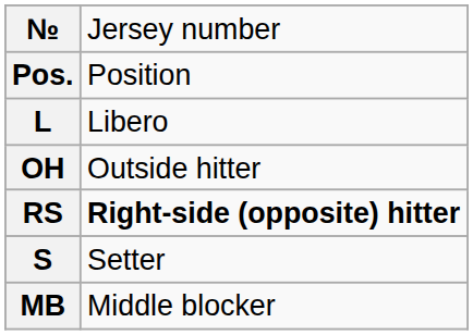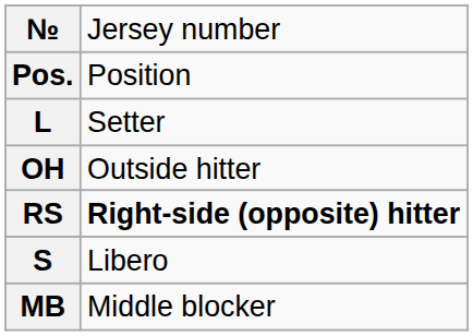L | column 2: Libero -> Setter
S | column 2: Setter -> Libero
